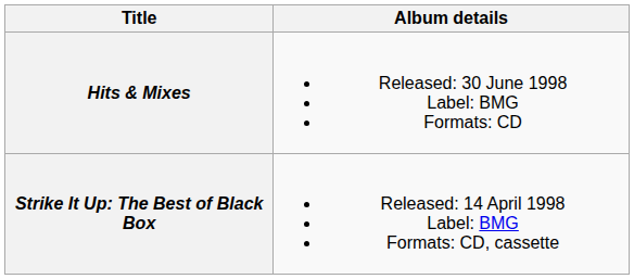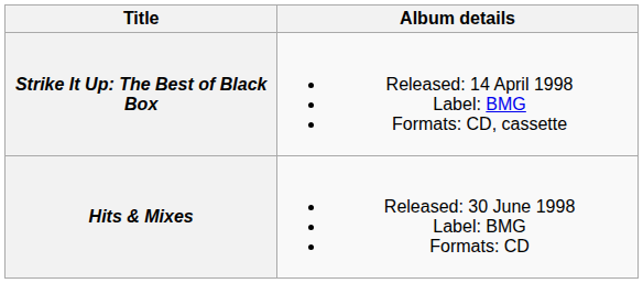rows swapped: Strike It Up: The Best of Black Box <-> Hits & Mixes
